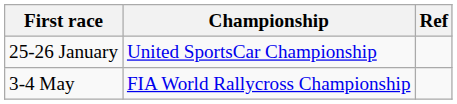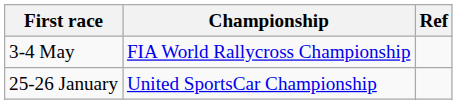rows swapped: 25-26 January <-> 3-4 May
